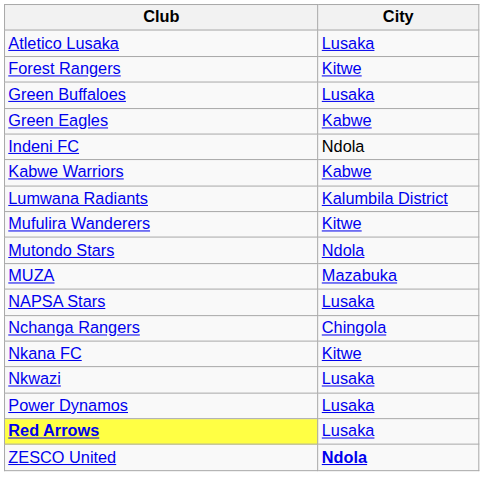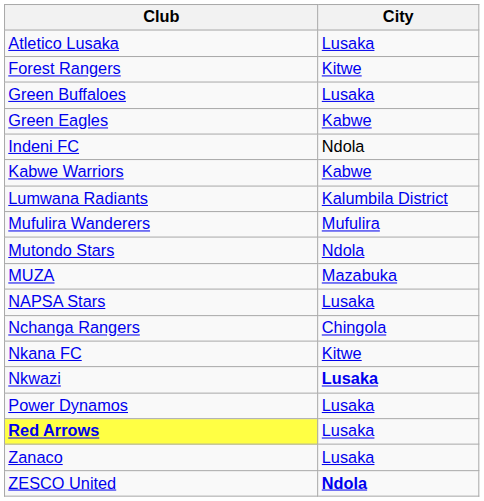Mufulira Wanderers | City: Kitwe -> Mufulira
Nkwazi | City: normal -> bold
+ row: Zanaco | Lusaka
